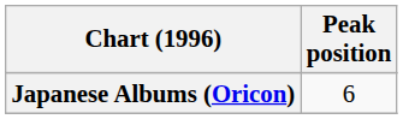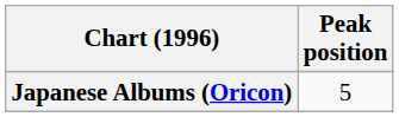Japanese Albums (Oricon) | Peak position: 6 -> 5
